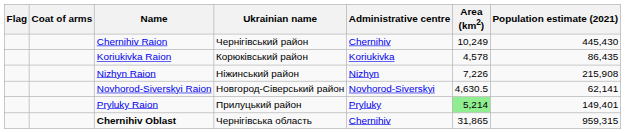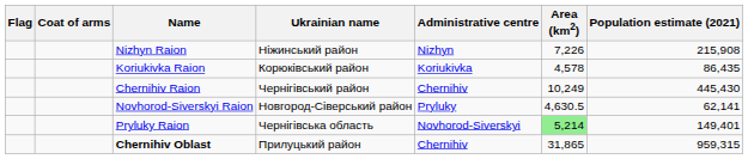rows swapped: Chernihiv Raion <-> Nizhyn Raion
Novhorod-Siverskyi Raion | Administrative centre: Novhorod-Siverskyi -> Pryluky
Pryluky Raion | Ukrainian name: Прилуцький район -> Чернігівська область
Pryluky Raion | Administrative centre: Pryluky -> Novhorod-Siverskyi
Chernihiv Oblast | Ukrainian name: Чернігівська область -> Прилуцький район
